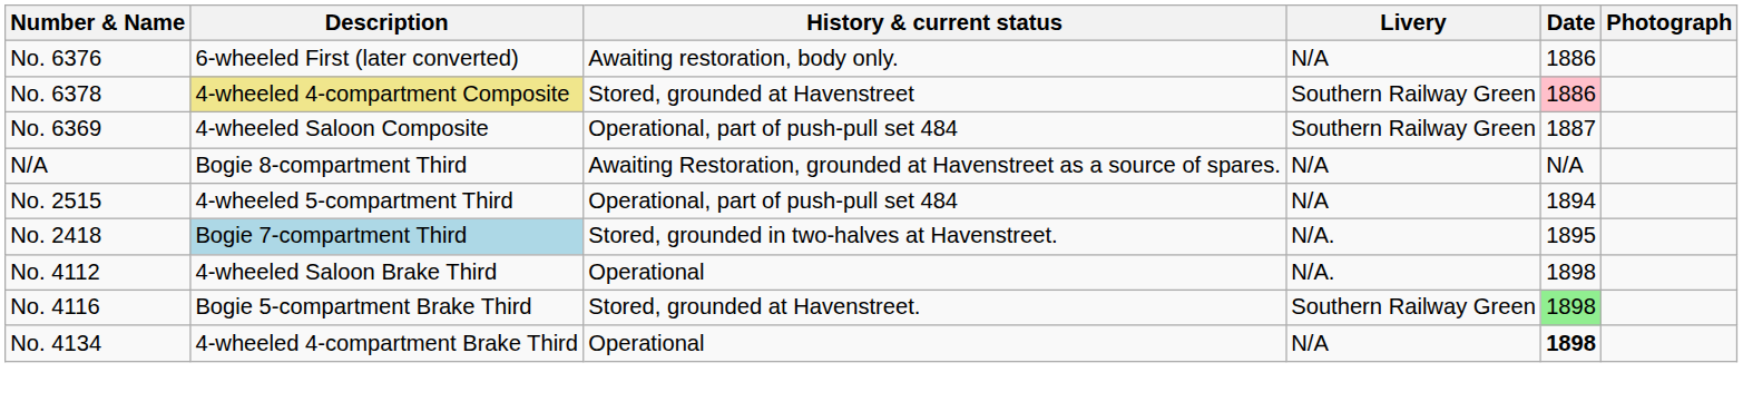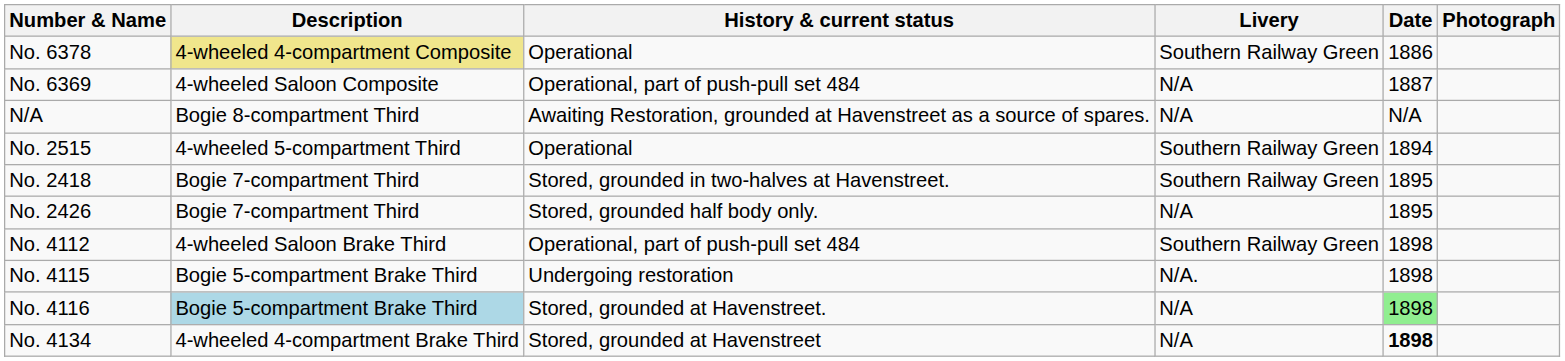- row: No. 6376 | 6-wheeled First (later converted) | Awaiting restoration, body only. | N/A | 1886
No. 6378 | History & current status: Stored, grounded at Havenstreet -> Operational
No. 6378 | Date: pink background -> no background
No. 6369 | Livery: Southern Railway Green -> N/A
No. 2515 | History & current status: Operational, part of push-pull set 484 -> Operational
No. 2515 | Livery: N/A -> Southern Railway Green
No. 2418 | Description: lightblue background -> no background
No. 2418 | Livery: N/A. -> Southern Railway Green
+ row: No. 2426 | Bogie 7-compartment Third | Stored, grounded half body only. | N/A | 1895
No. 4112 | History & current status: Operational -> Operational, part of push-pull set 484
No. 4112 | Livery: N/A. -> Southern Railway Green
+ row: No. 4115 | Bogie 5-compartment Brake Third | Undergoing restoration | N/A. | 1898
No. 4116 | Description: no background -> lightblue background
No. 4116 | Livery: Southern Railway Green -> N/A
No. 4134 | History & current status: Operational -> Stored, grounded at Havenstreet
